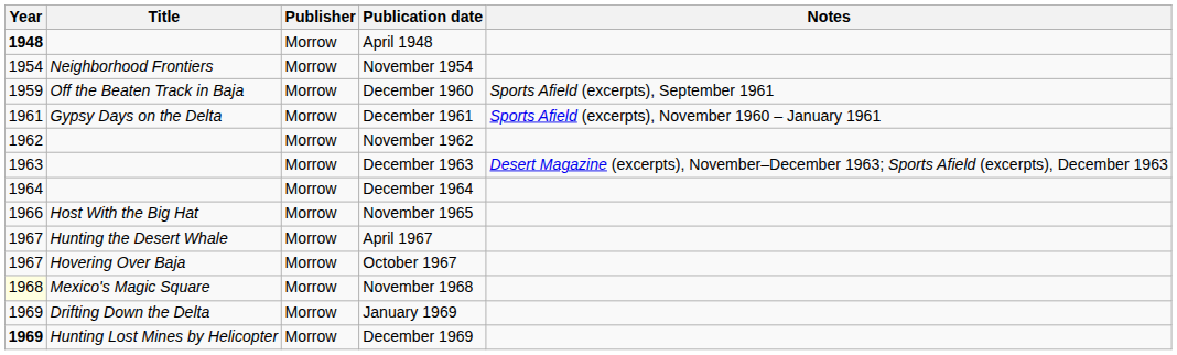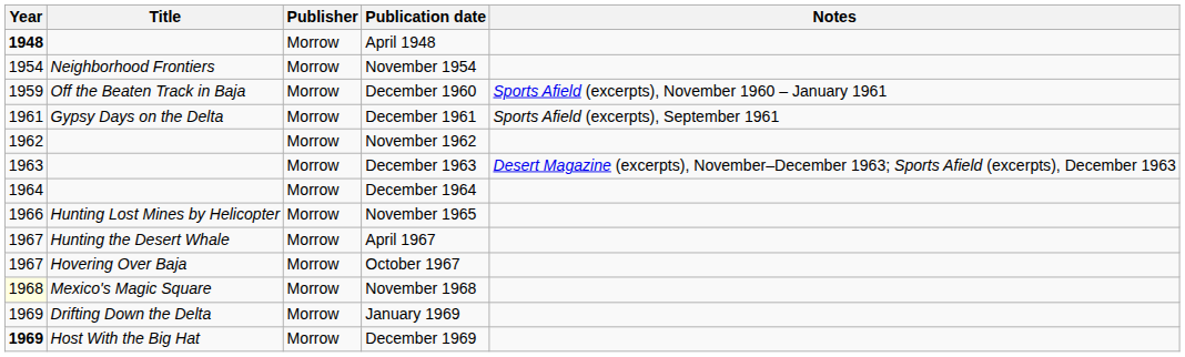December 1960 | Notes: Sports Afield (excerpts), September 1961 -> Sports Afield (excerpts), November 1960 – January 1961
December 1961 | Notes: Sports Afield (excerpts), November 1960 – January 1961 -> Sports Afield (excerpts), September 1961
November 1965 | Title: Host With the Big Hat -> Hunting Lost Mines by Helicopter
December 1969 | Title: Hunting Lost Mines by Helicopter -> Host With the Big Hat
